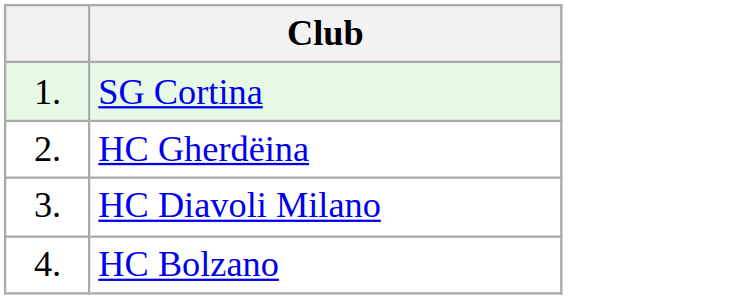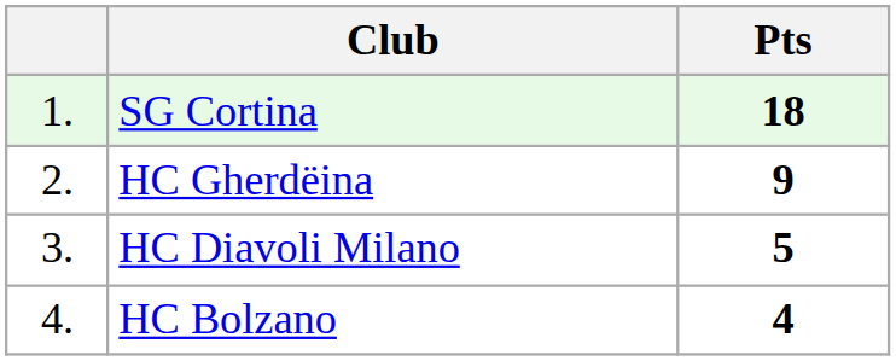+ column: Pts | 18 | 9 | 5 | 4
